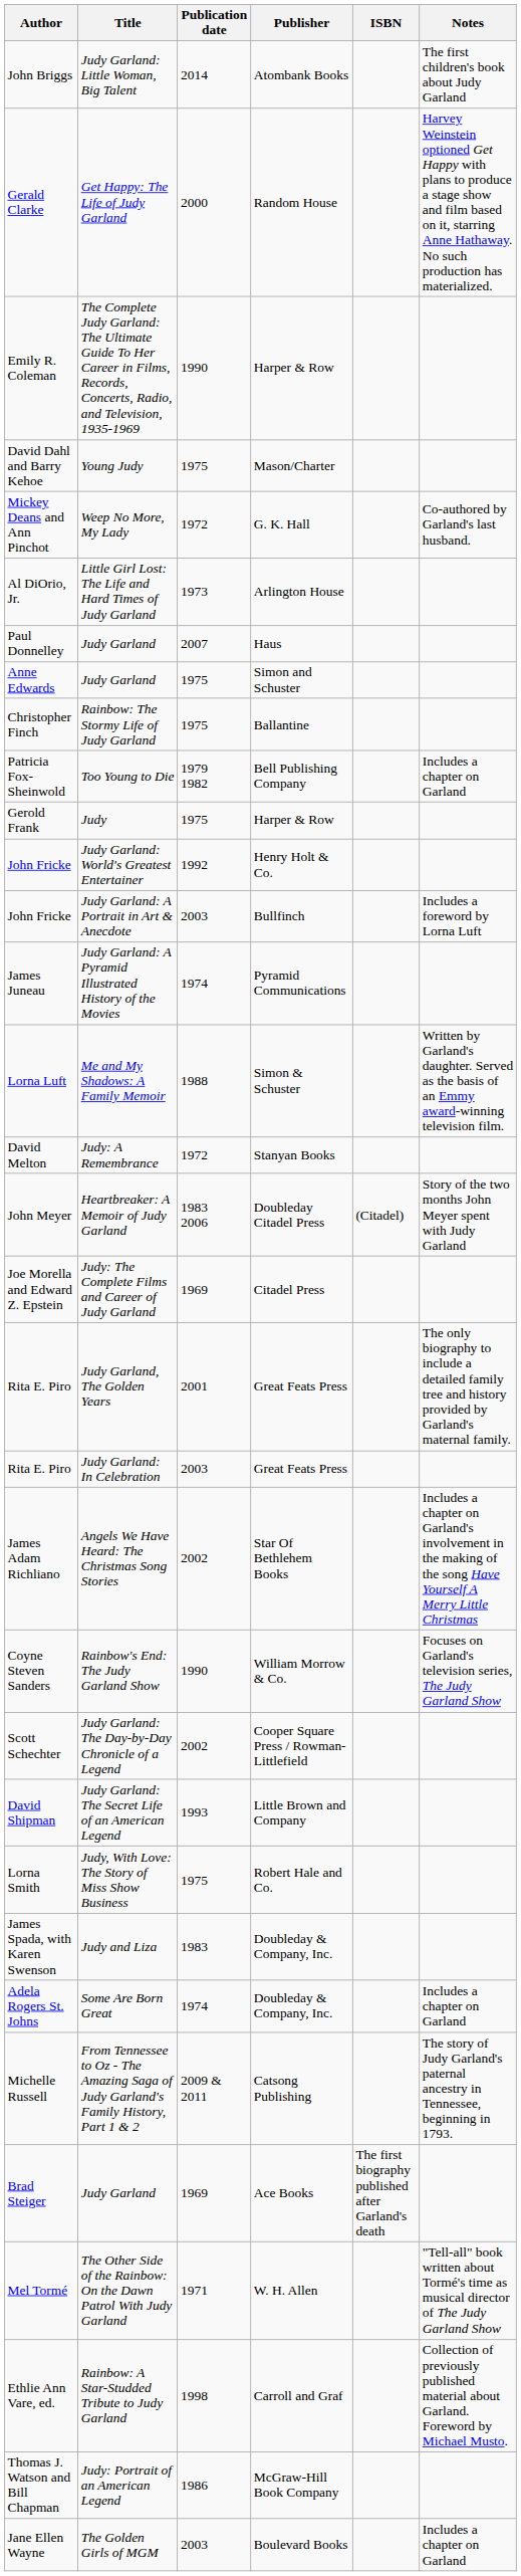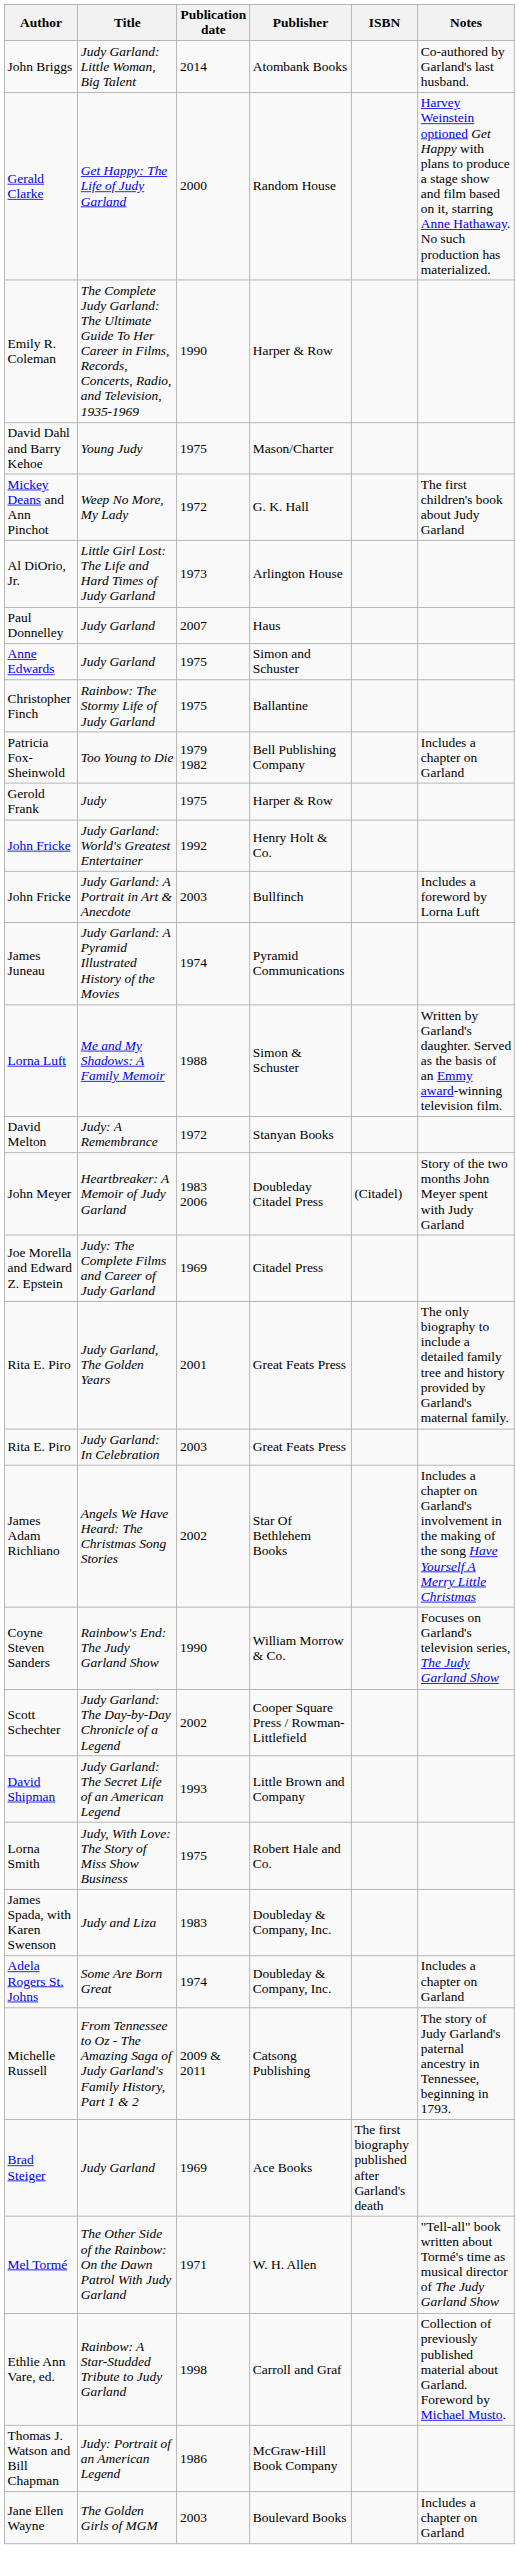John Briggs | Notes: The first children's book about Judy Garland -> Co-authored by Garland's last husband.
Mickey Deans and Ann Pinchot | Notes: Co-authored by Garland's last husband. -> The first children's book about Judy Garland
